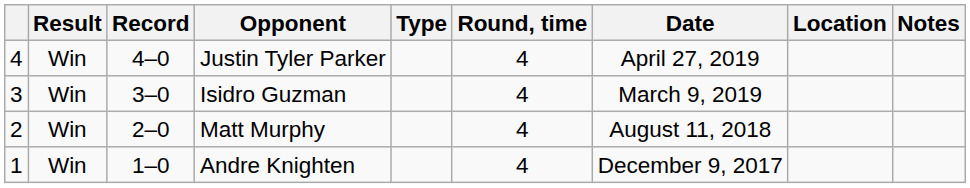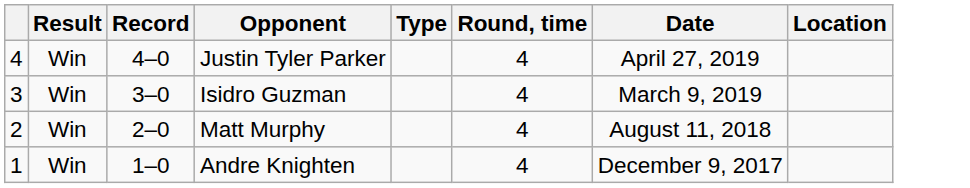- column: Notes
